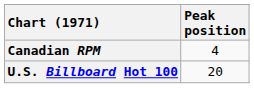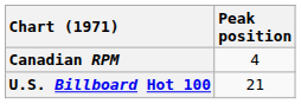U.S. Billboard Hot 100 | Peak position: 20 -> 21
